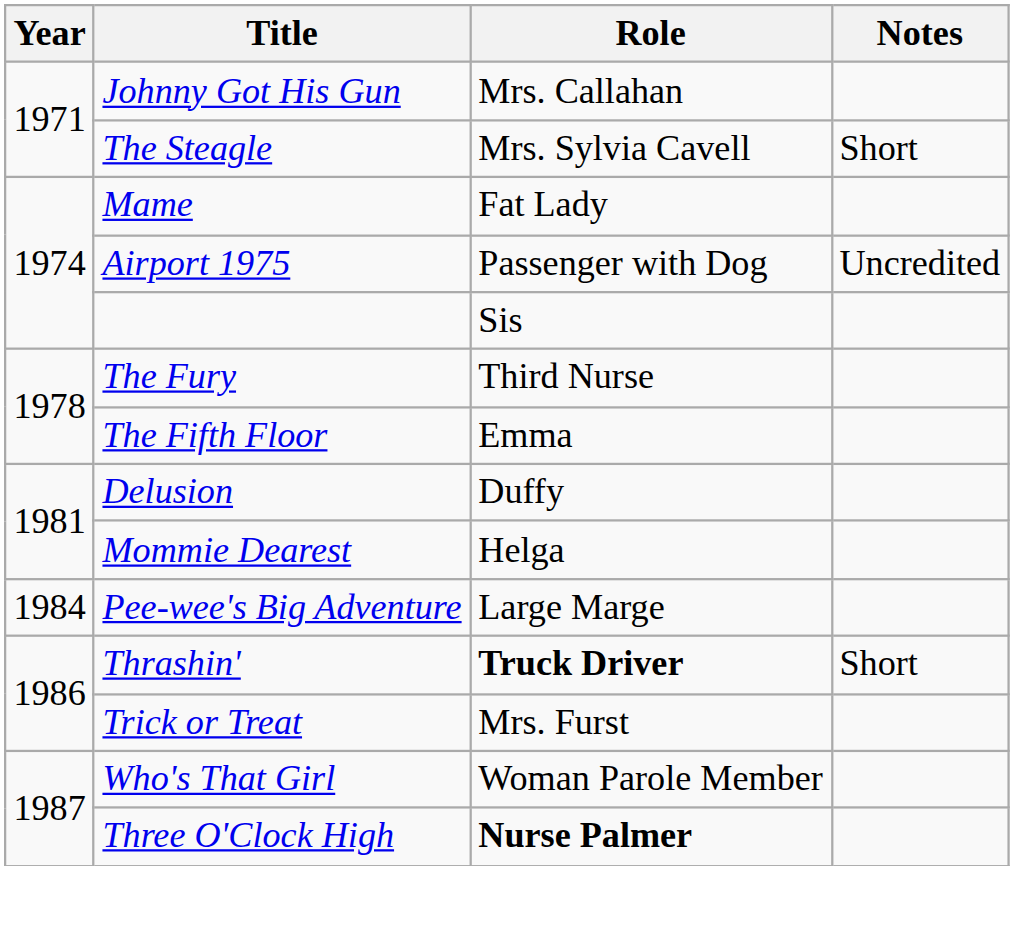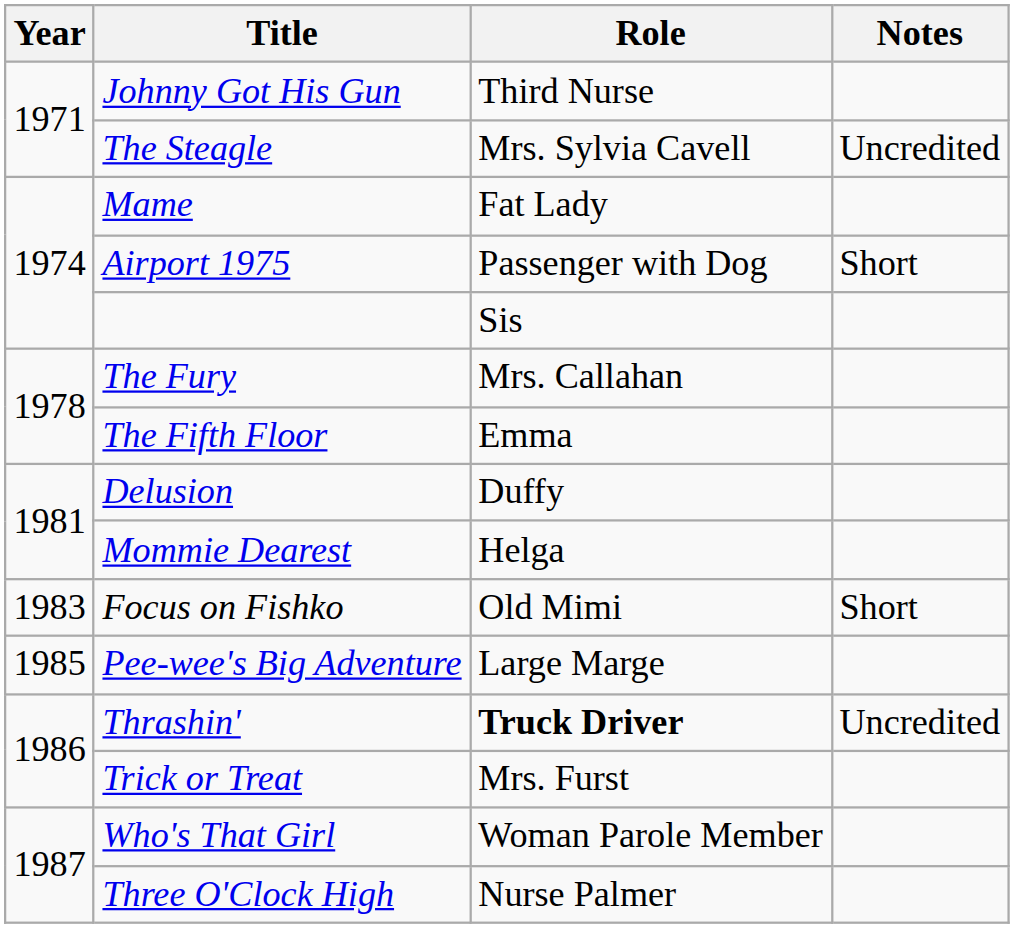Johnny Got His Gun | Role: Mrs. Callahan -> Third Nurse
The Steagle | Notes: Short -> Uncredited
Airport 1975 | Notes: Uncredited -> Short
The Fury | Role: Third Nurse -> Mrs. Callahan
+ row: 1983 | Focus on Fishko | Old Mimi | Short
Pee-wee's Big Adventure | Year: 1984 -> 1985
Thrashin' | Notes: Short -> Uncredited
Three O'Clock High | Role: bold -> normal
